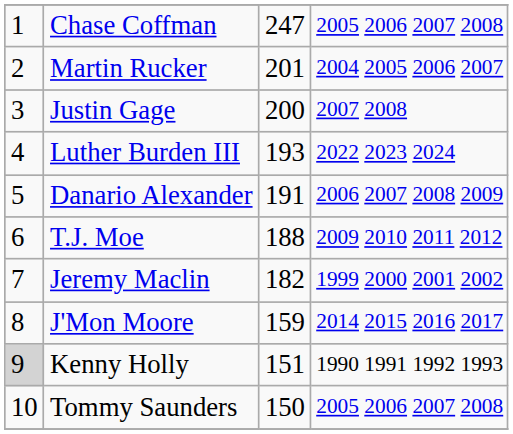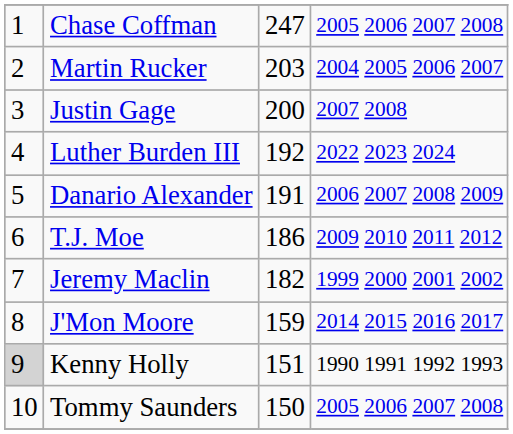Martin Rucker | column 3: 201 -> 203
Luther Burden III | column 3: 193 -> 192
T.J. Moe | column 3: 188 -> 186
